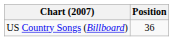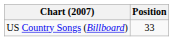US Country Songs (Billboard) | Position: 36 -> 33
